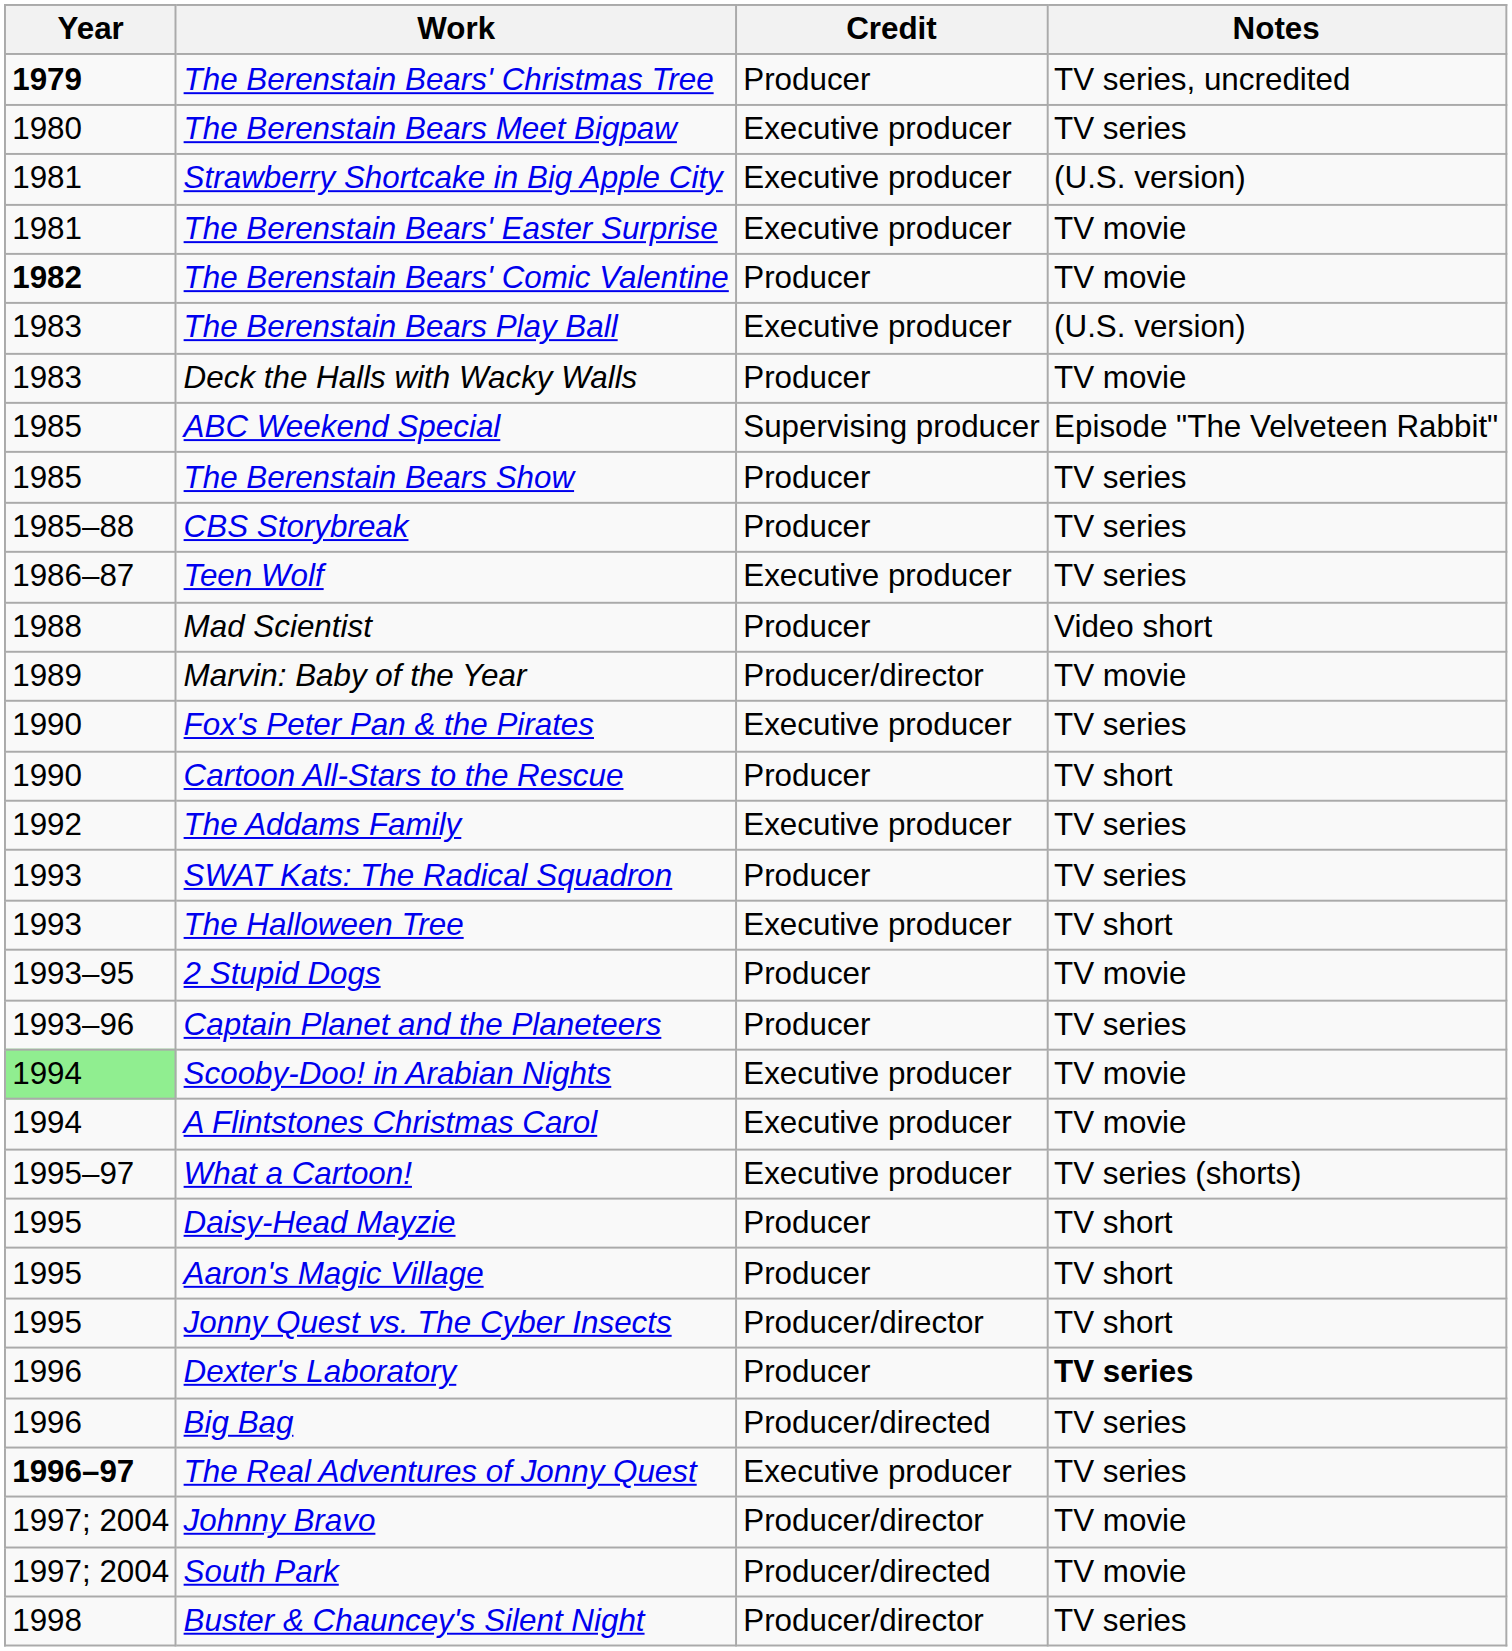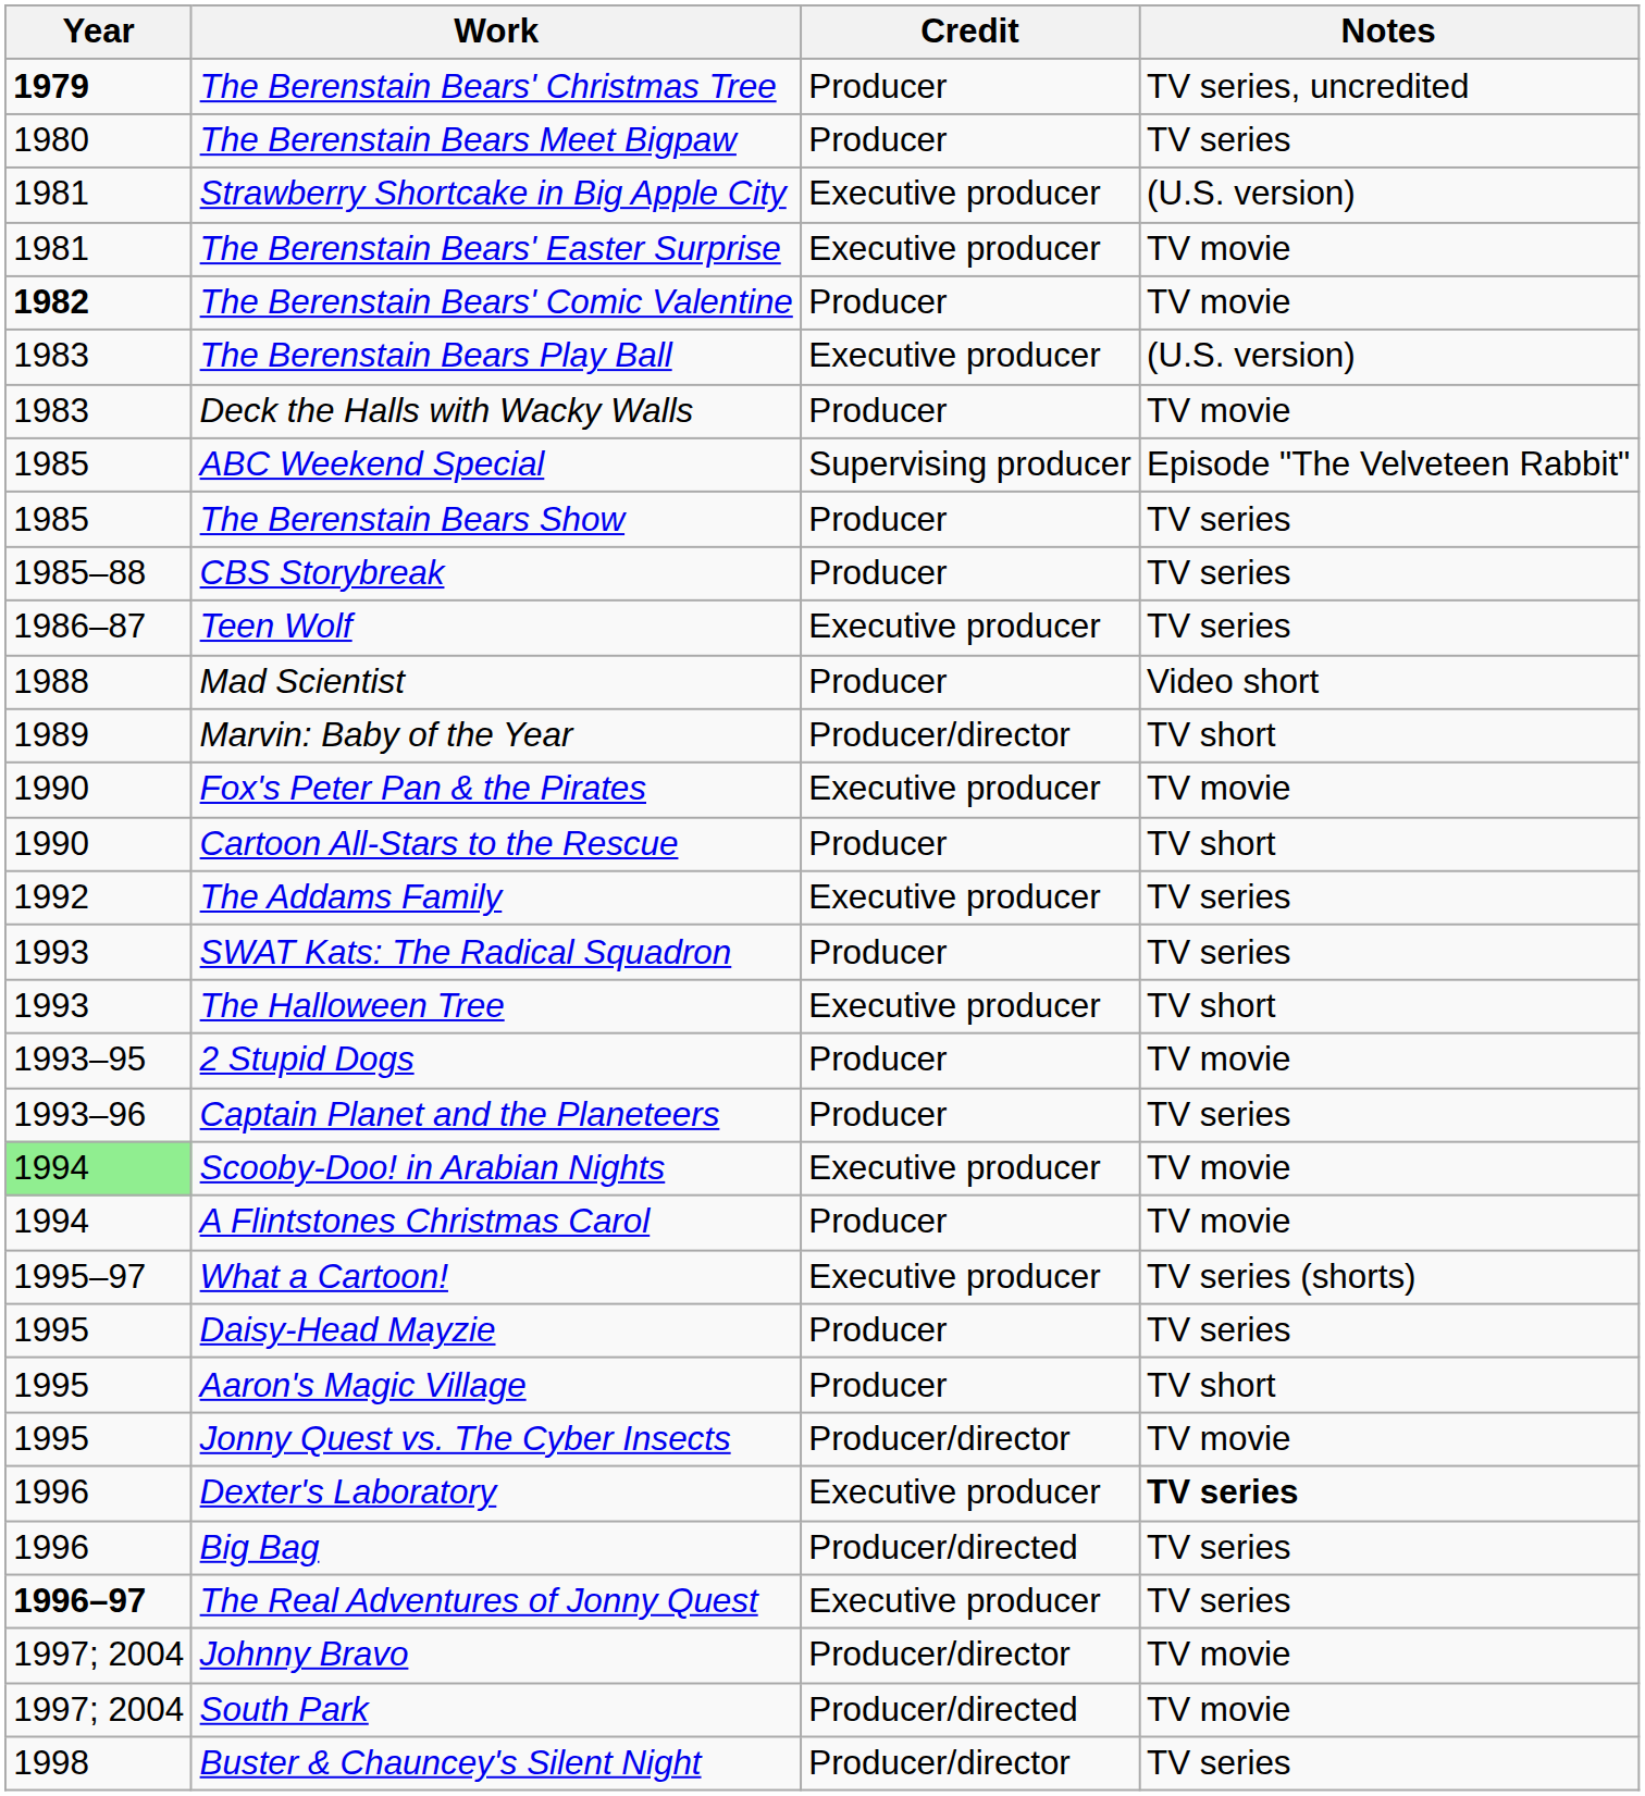The Berenstain Bears Meet Bigpaw | Credit: Executive producer -> Producer
Marvin: Baby of the Year | Notes: TV movie -> TV short
Fox's Peter Pan & the Pirates | Notes: TV series -> TV movie
A Flintstones Christmas Carol | Credit: Executive producer -> Producer
Daisy-Head Mayzie | Notes: TV short -> TV series
Jonny Quest vs. The Cyber Insects | Notes: TV short -> TV movie
Dexter's Laboratory | Credit: Producer -> Executive producer
